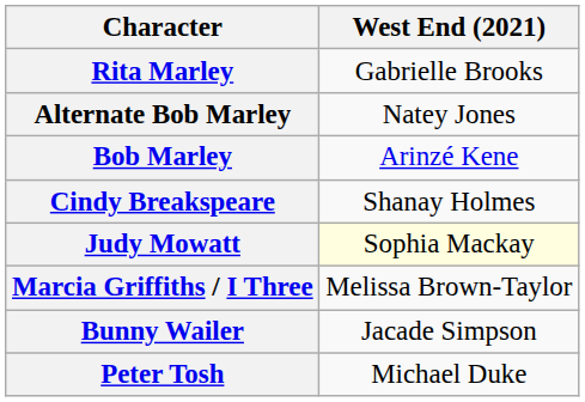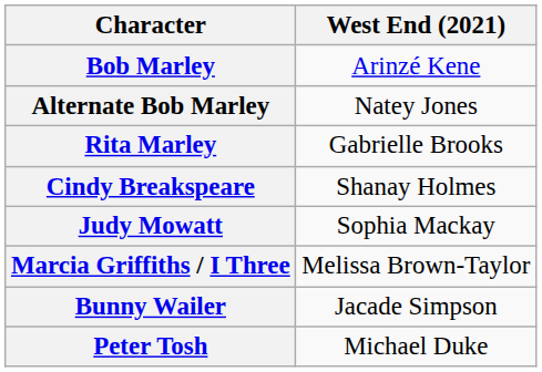rows swapped: Bob Marley <-> Rita Marley
Judy Mowatt | West End (2021): lightyellow background -> no background
